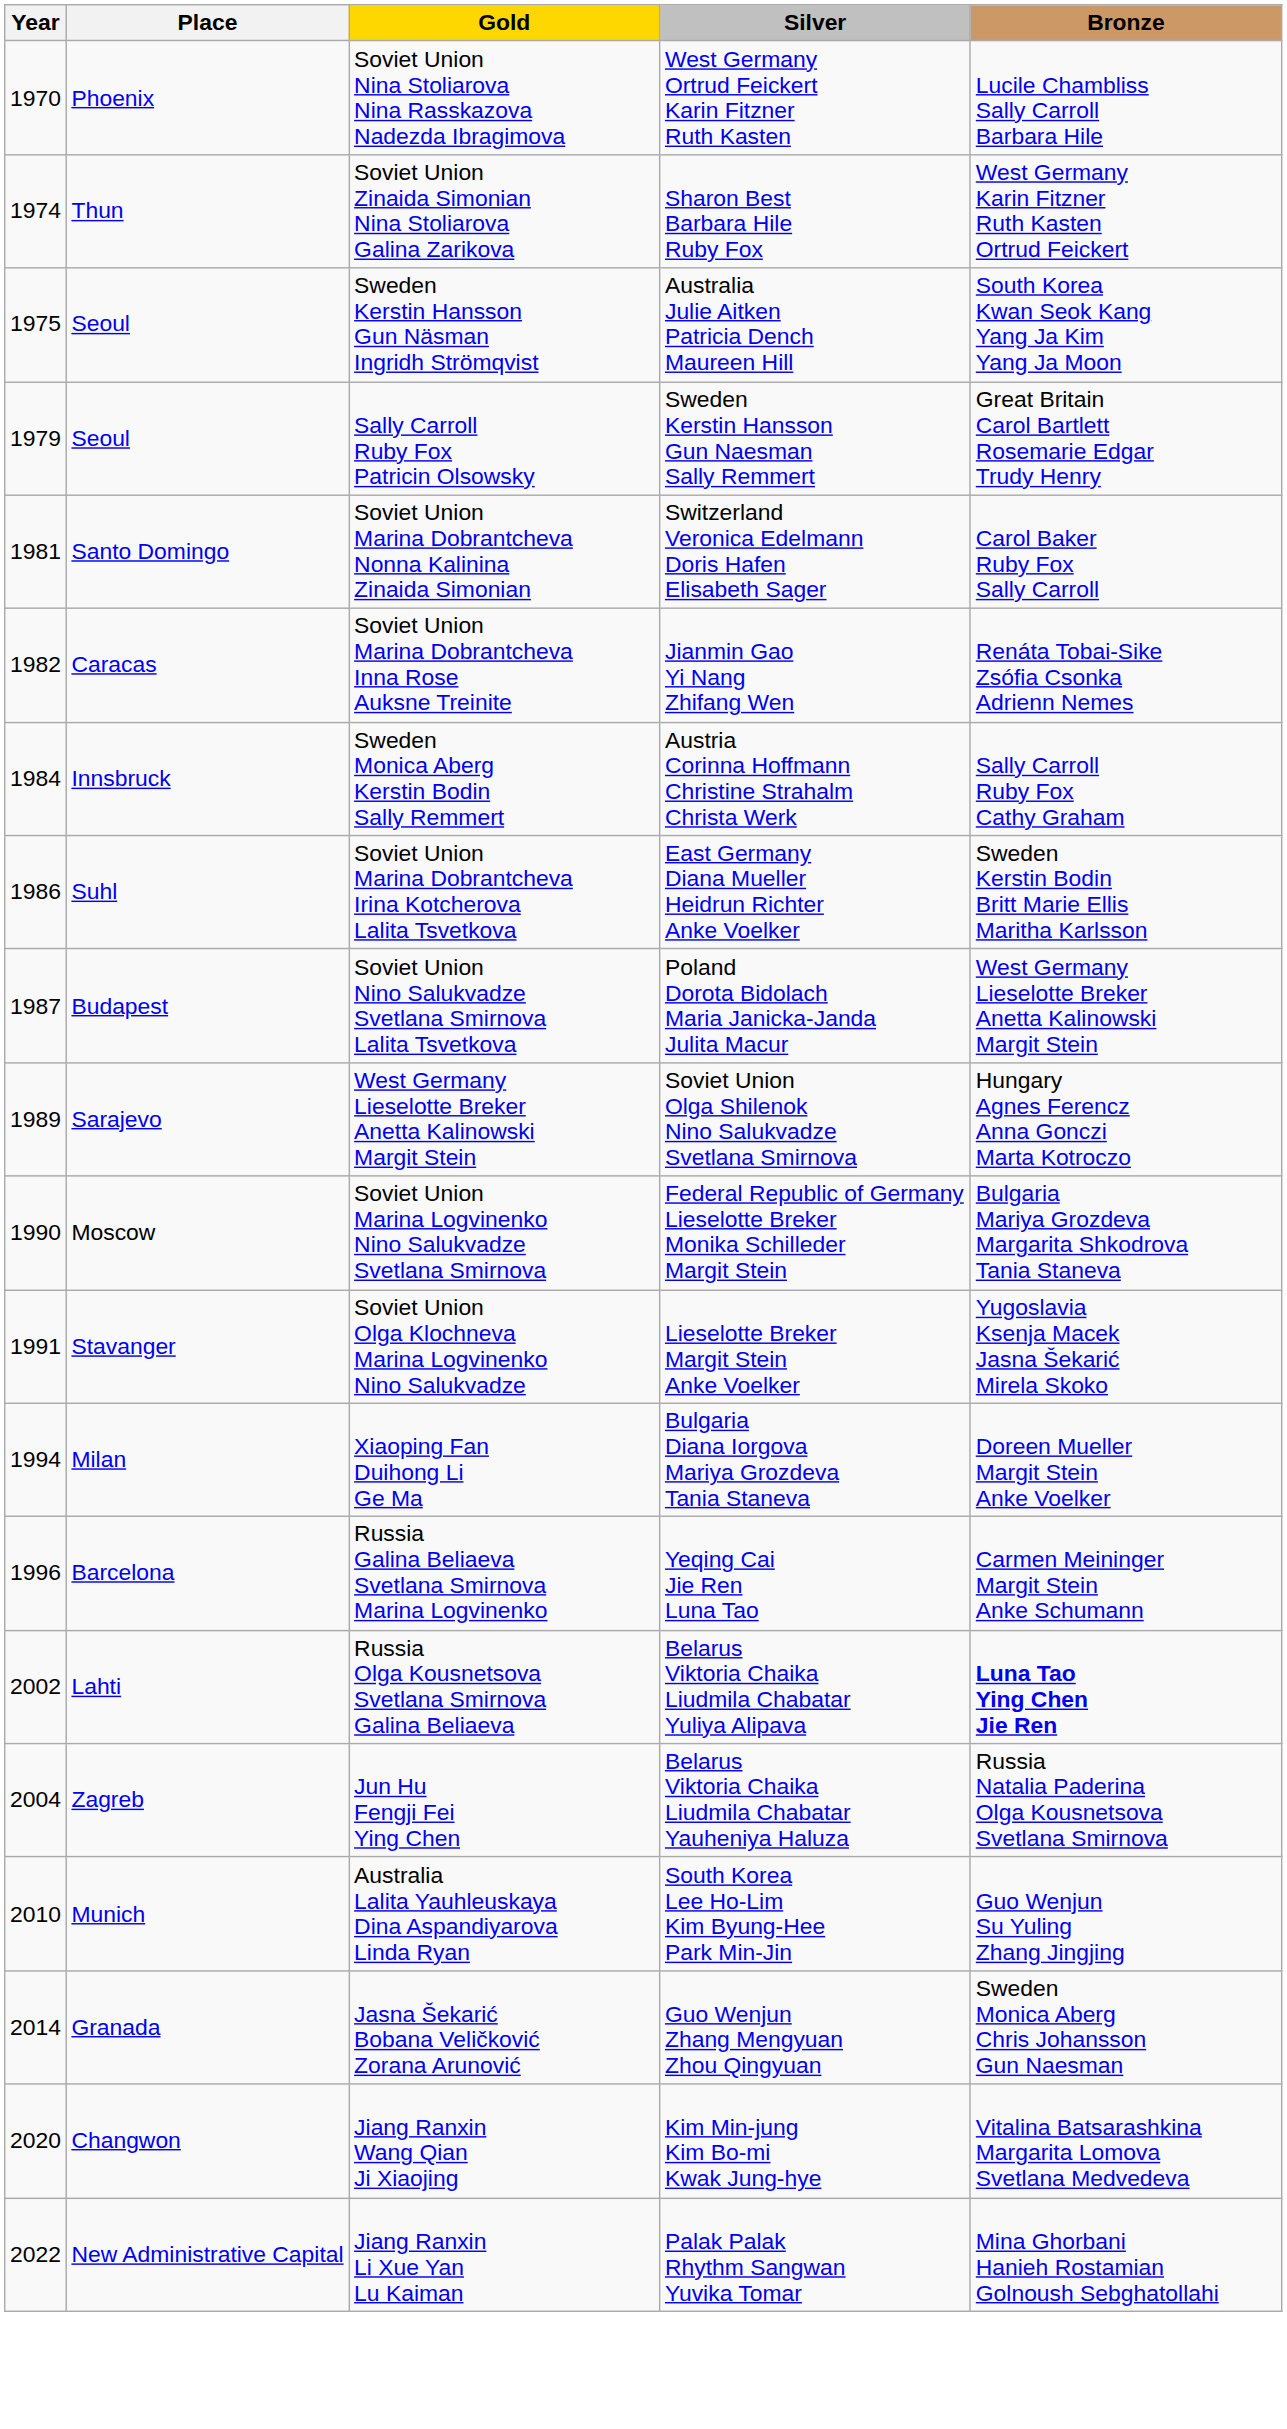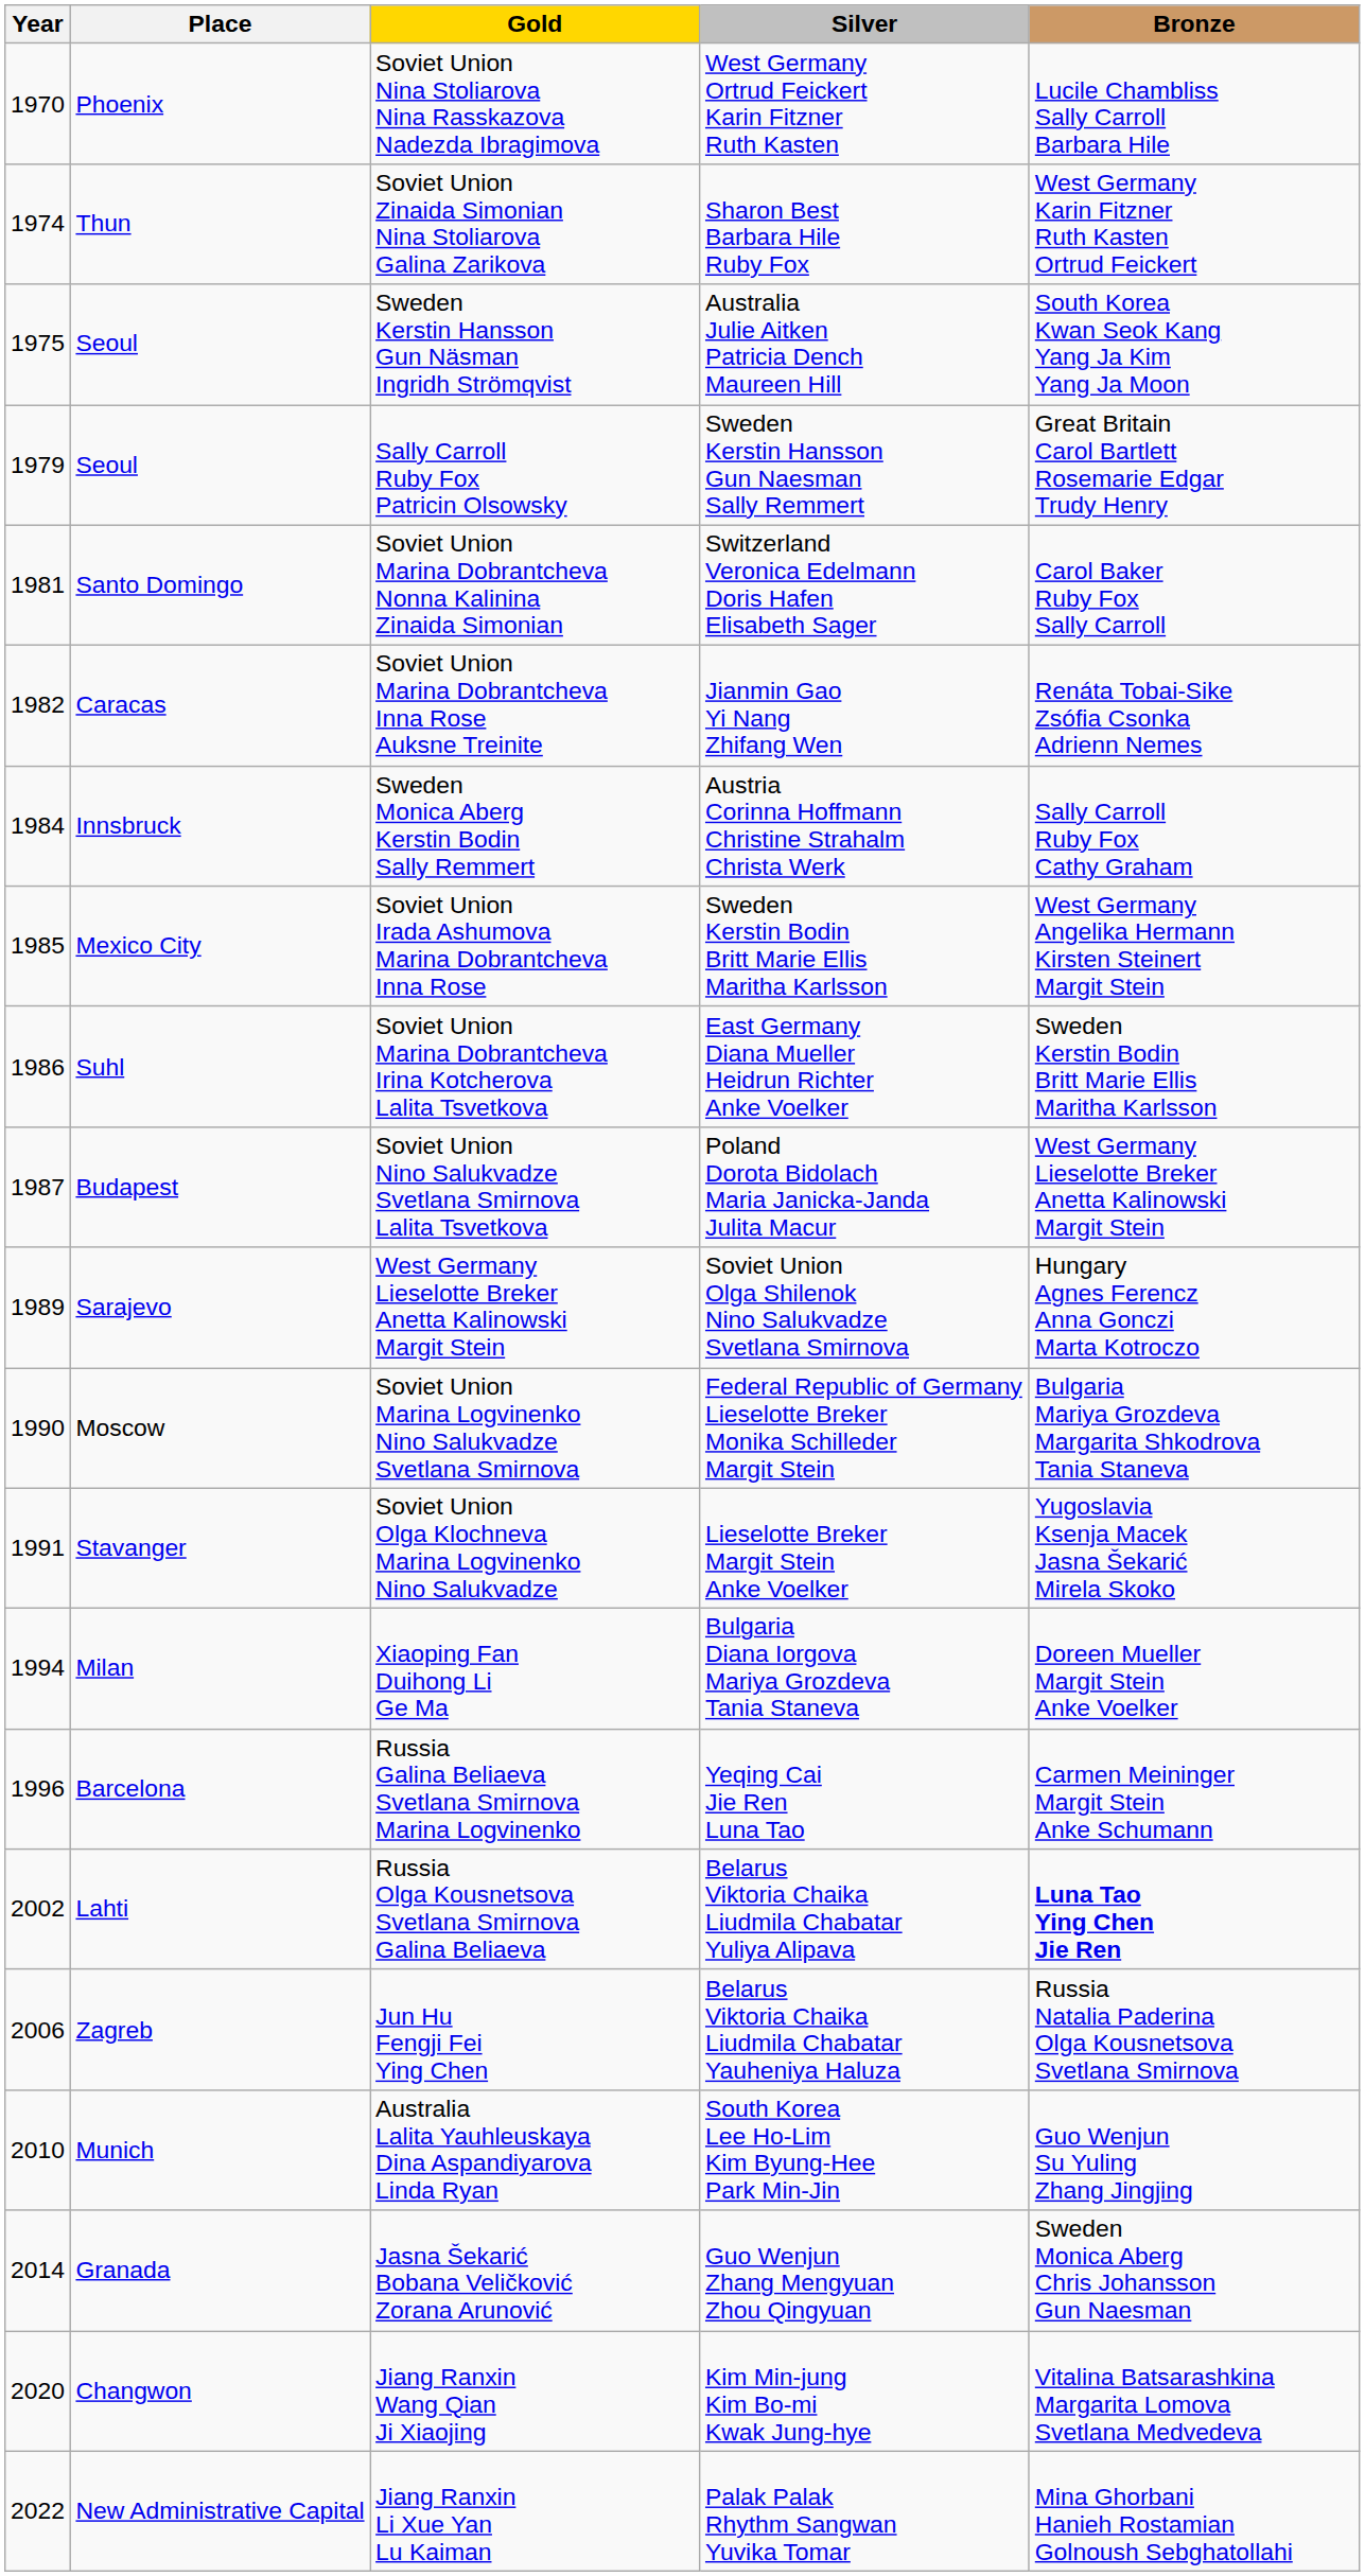+ row: 1985 | Mexico City | Soviet Union Irada Ashumova Marina Dobrantcheva Inna Rose | Sweden Kerstin Bodin Britt Marie Ellis Maritha Karlsson | West Germany Angelika Hermann Kirsten Steinert Margit Stein
Jun Hu Fengji Fei Ying Chen | Year: 2004 -> 2006
